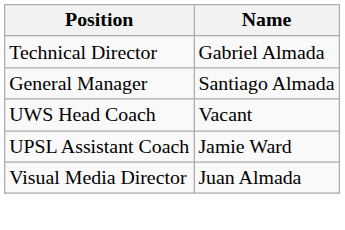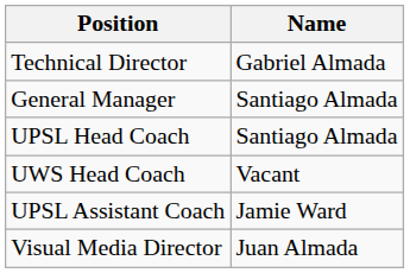+ row: UPSL Head Coach | Santiago Almada
